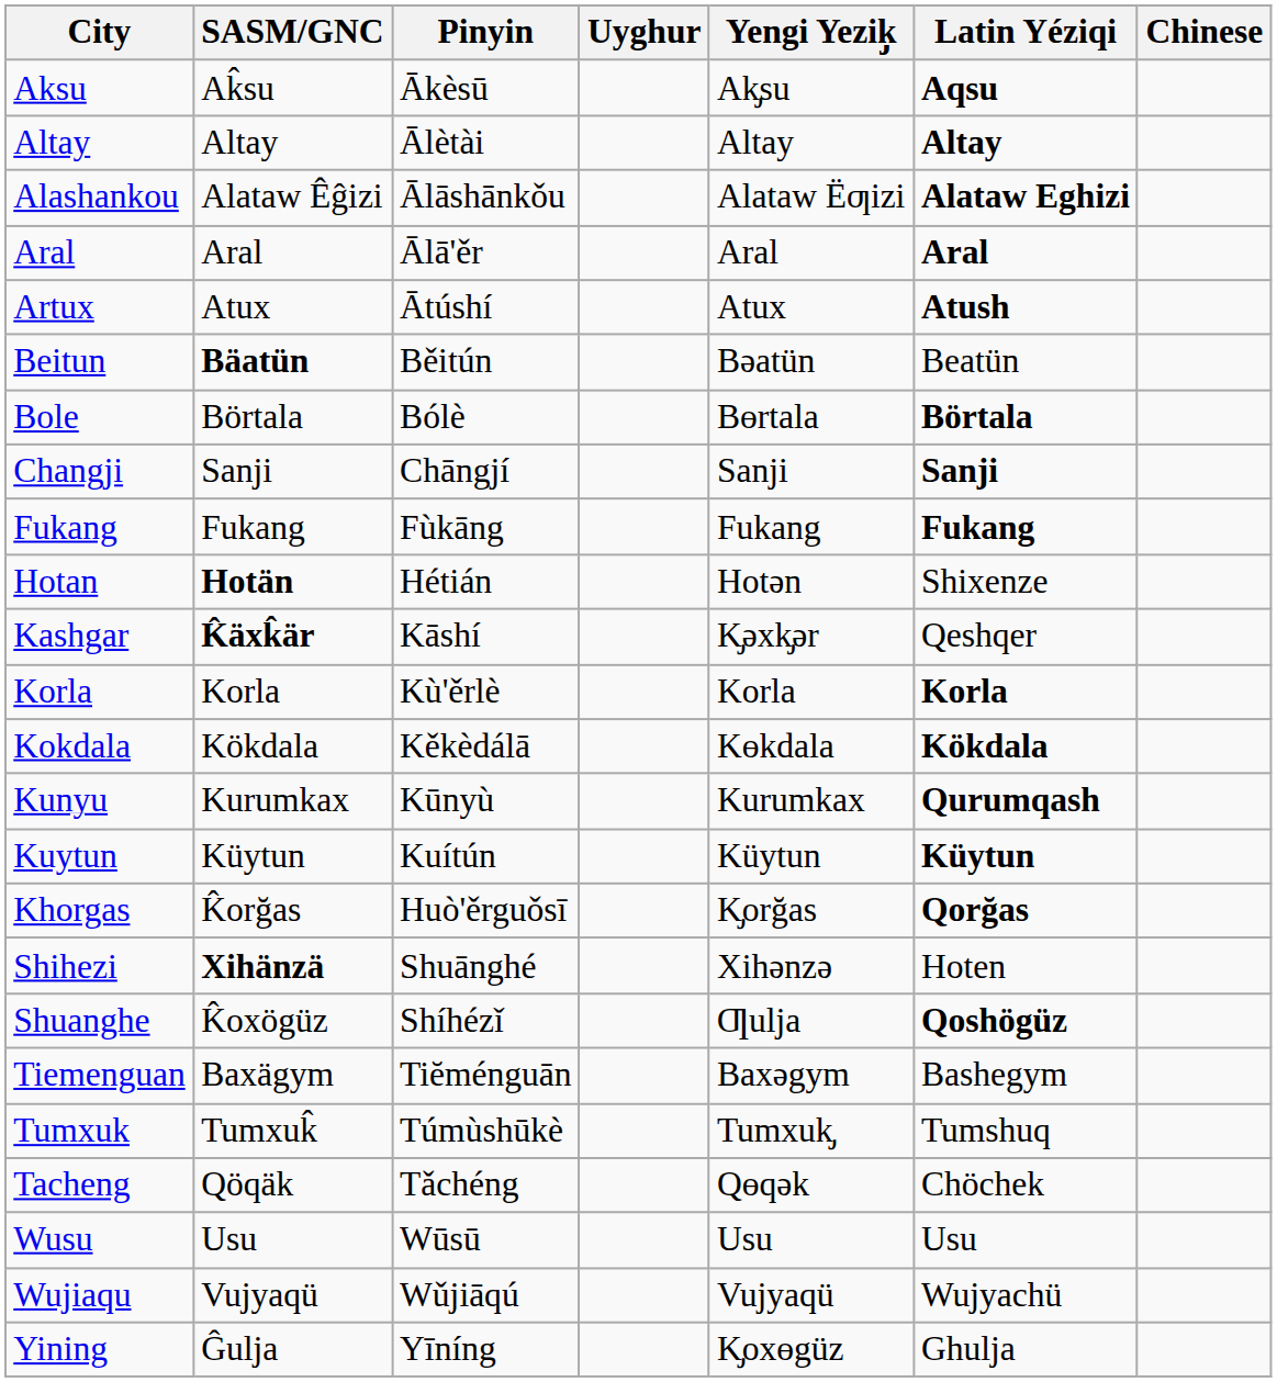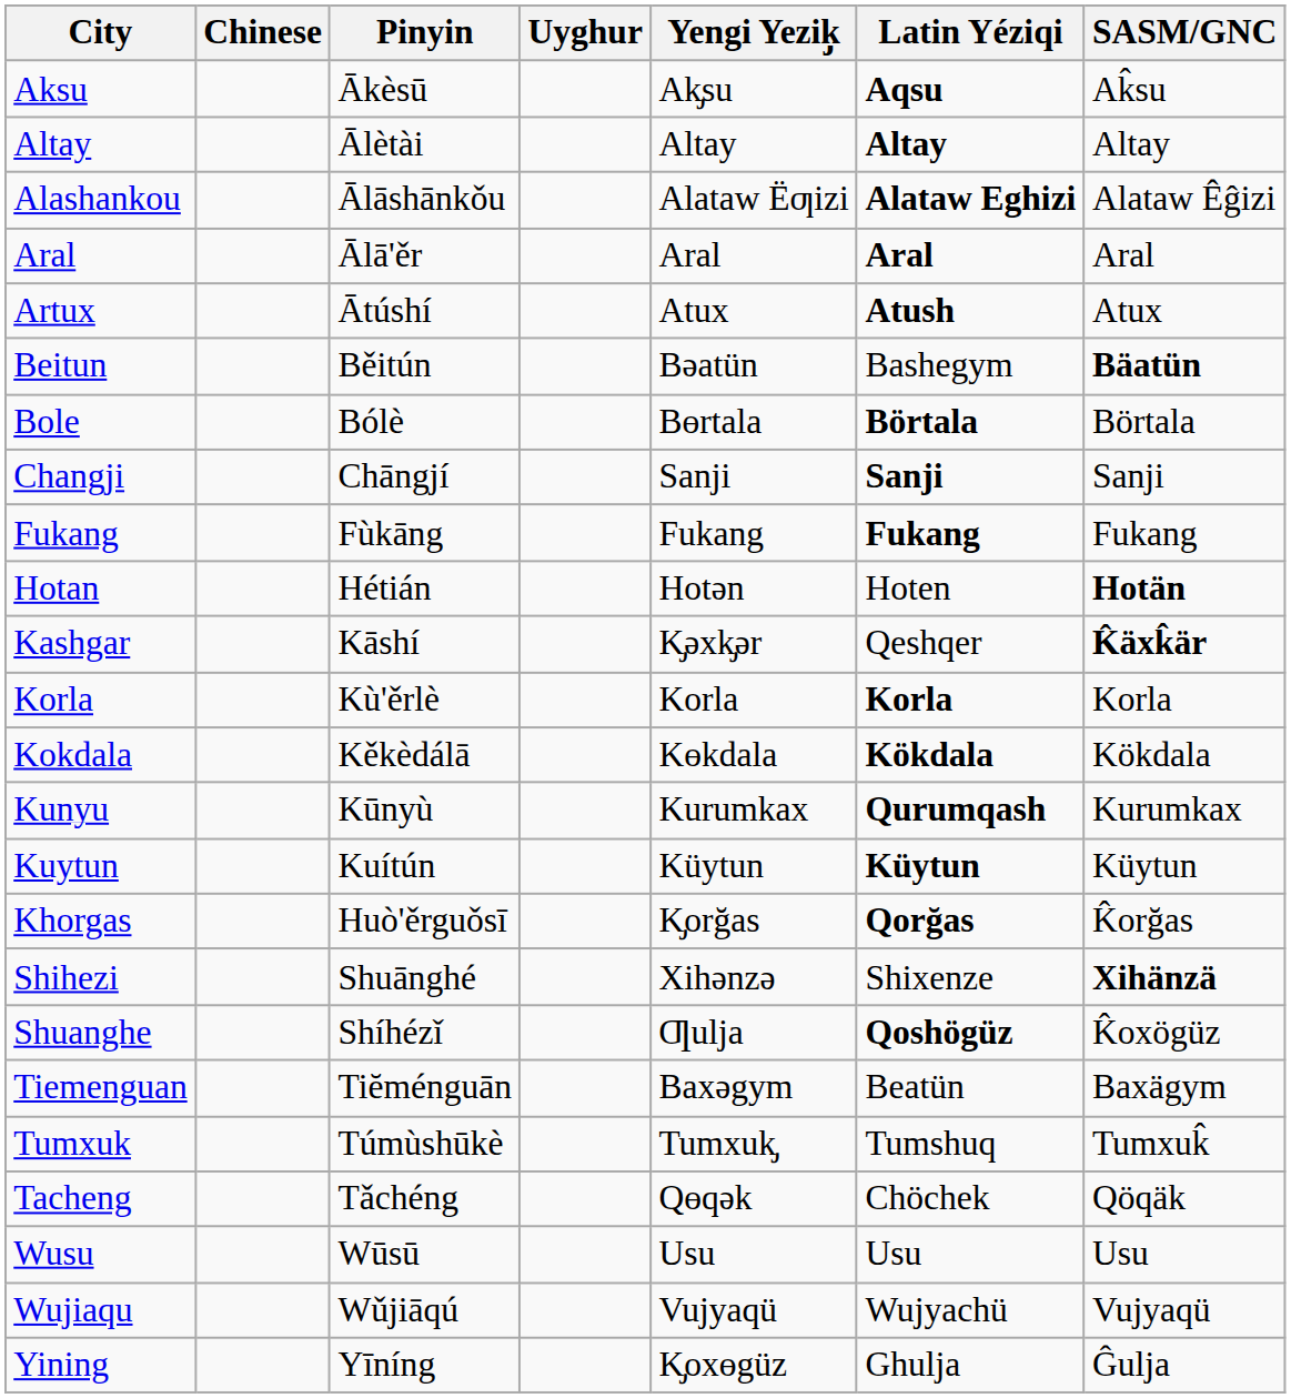columns swapped: Chinese <-> SASM/GNC
Beitun | Latin Yéziqi: Beatün -> Bashegym
Hotan | Latin Yéziqi: Shixenze -> Hoten
Shihezi | Latin Yéziqi: Hoten -> Shixenze
Tiemenguan | Latin Yéziqi: Bashegym -> Beatün
